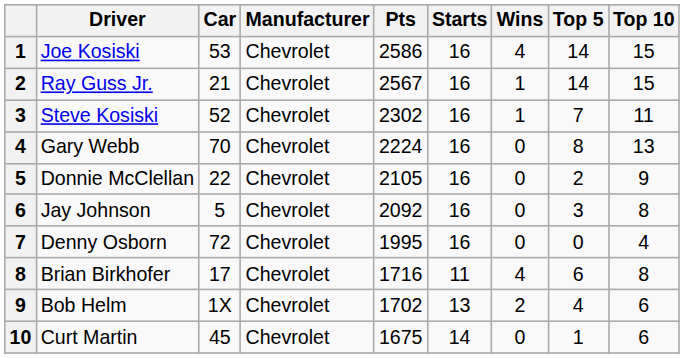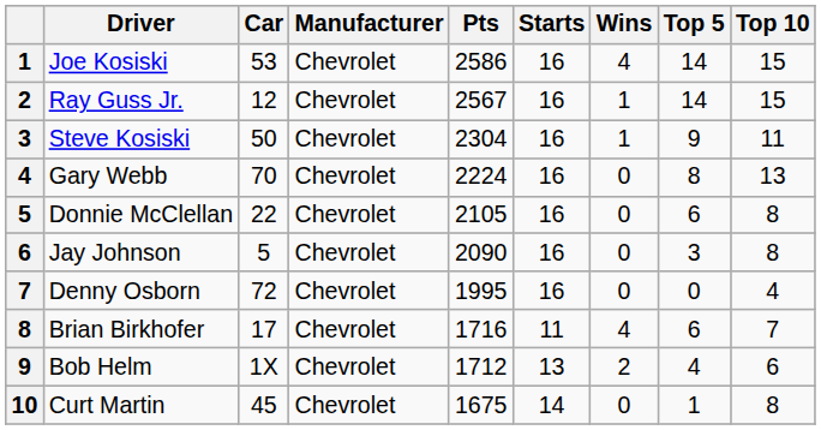Ray Guss Jr. | Car: 21 -> 12
Steve Kosiski | Car: 52 -> 50
Steve Kosiski | Pts: 2302 -> 2304
Steve Kosiski | Top 5: 7 -> 9
Donnie McClellan | Top 5: 2 -> 6
Donnie McClellan | Top 10: 9 -> 8
Jay Johnson | Pts: 2092 -> 2090
Brian Birkhofer | Top 10: 8 -> 7
Bob Helm | Pts: 1702 -> 1712
Curt Martin | Top 10: 6 -> 8
